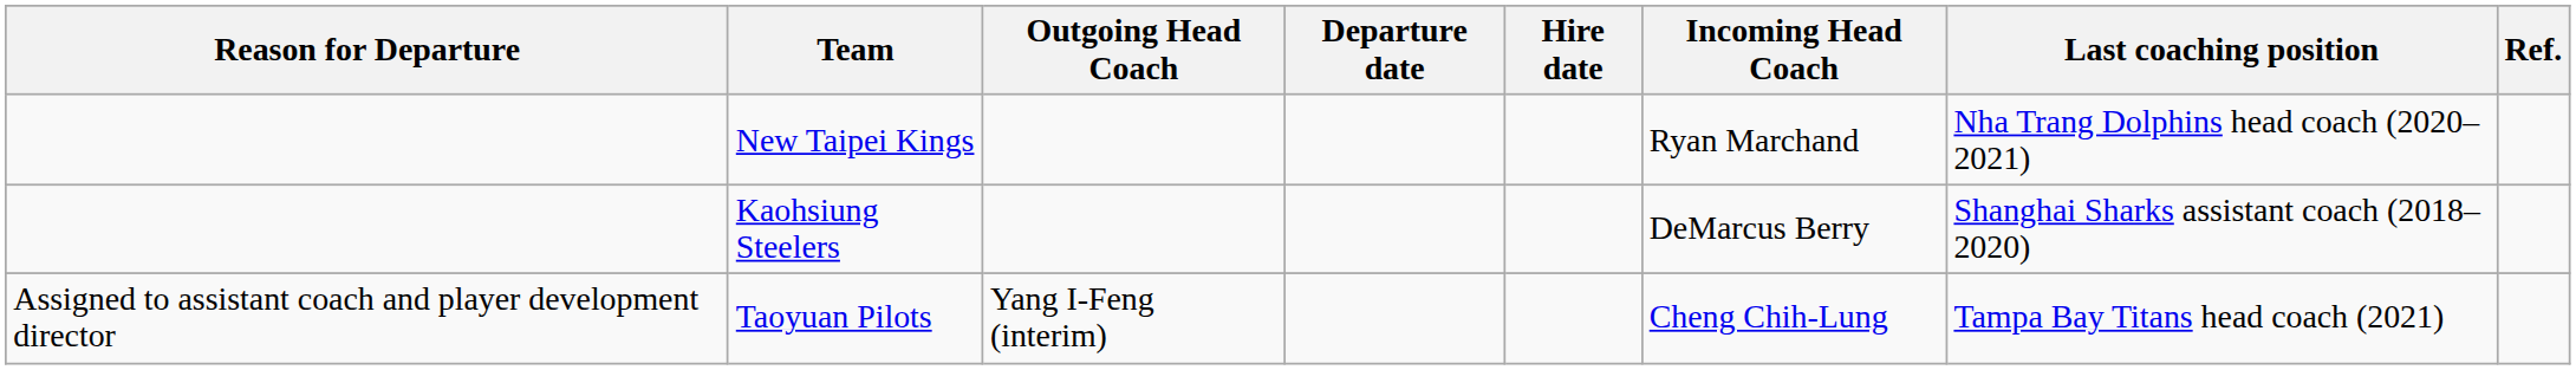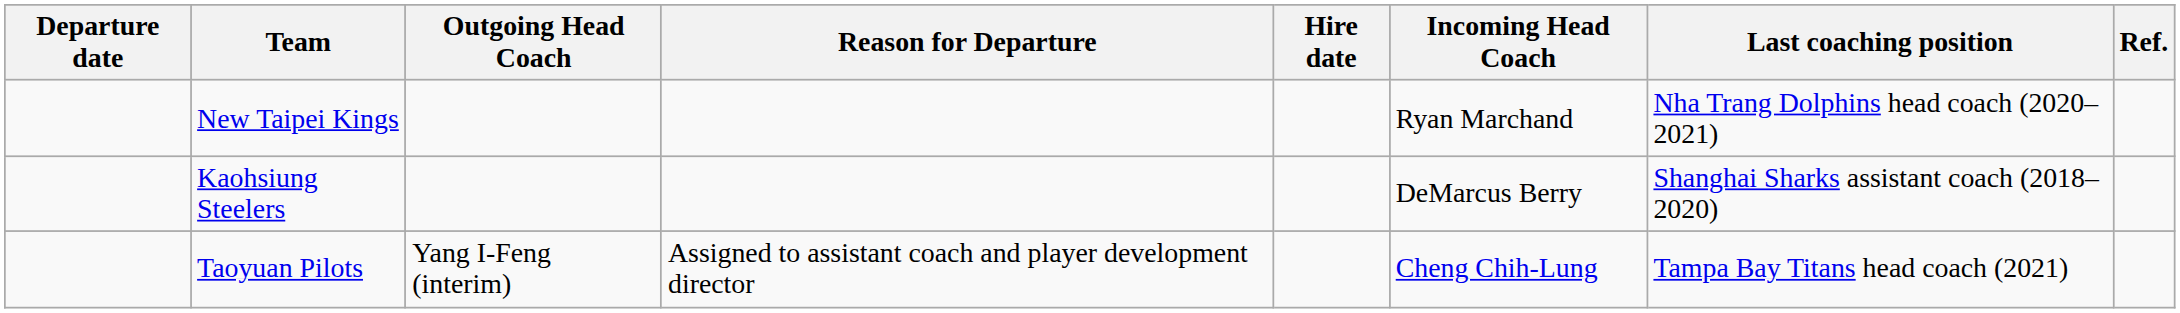columns swapped: Departure date <-> Reason for Departure
